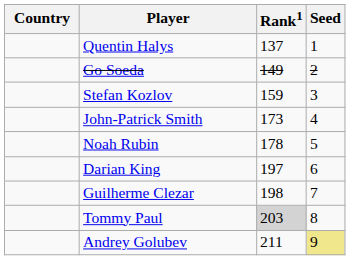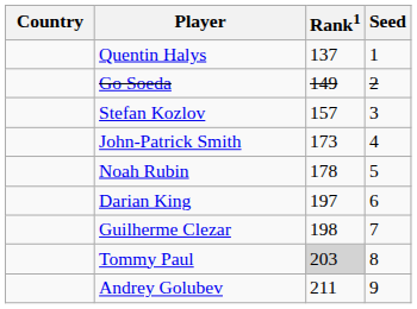Stefan Kozlov | Rank1: 159 -> 157
Andrey Golubev | Seed: khaki background -> no background
